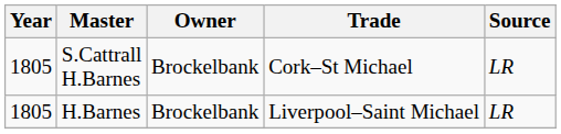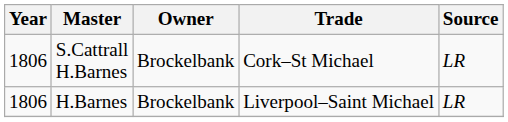S.Cattrall H.Barnes | Year: 1805 -> 1806
H.Barnes | Year: 1805 -> 1806
